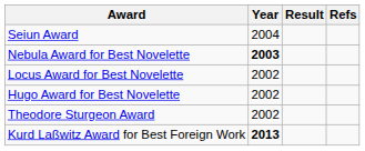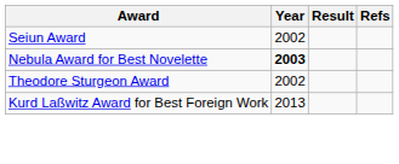Seiun Award | Year: 2004 -> 2002
- row: Locus Award for Best Novelette | 2002
- row: Hugo Award for Best Novelette | 2002
Kurd Laßwitz Award for Best Foreign Work | Year: bold -> normal
